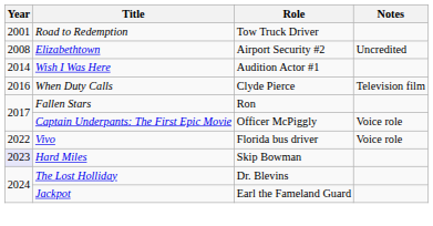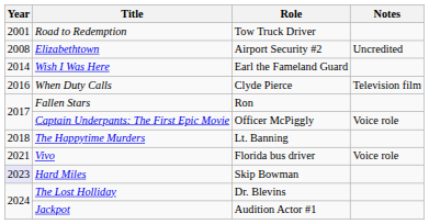Wish I Was Here | Role: Audition Actor #1 -> Earl the Fameland Guard
+ row: 2018 | The Happytime Murders | Lt. Banning
Vivo | Year: 2022 -> 2021
Jackpot | Role: Earl the Fameland Guard -> Audition Actor #1
